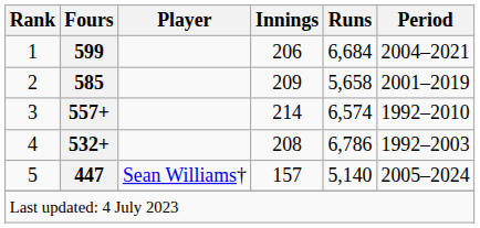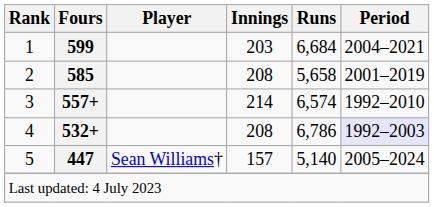1 | Innings: 206 -> 203
2 | Innings: 209 -> 208
4 | Period: no background -> lavender background
